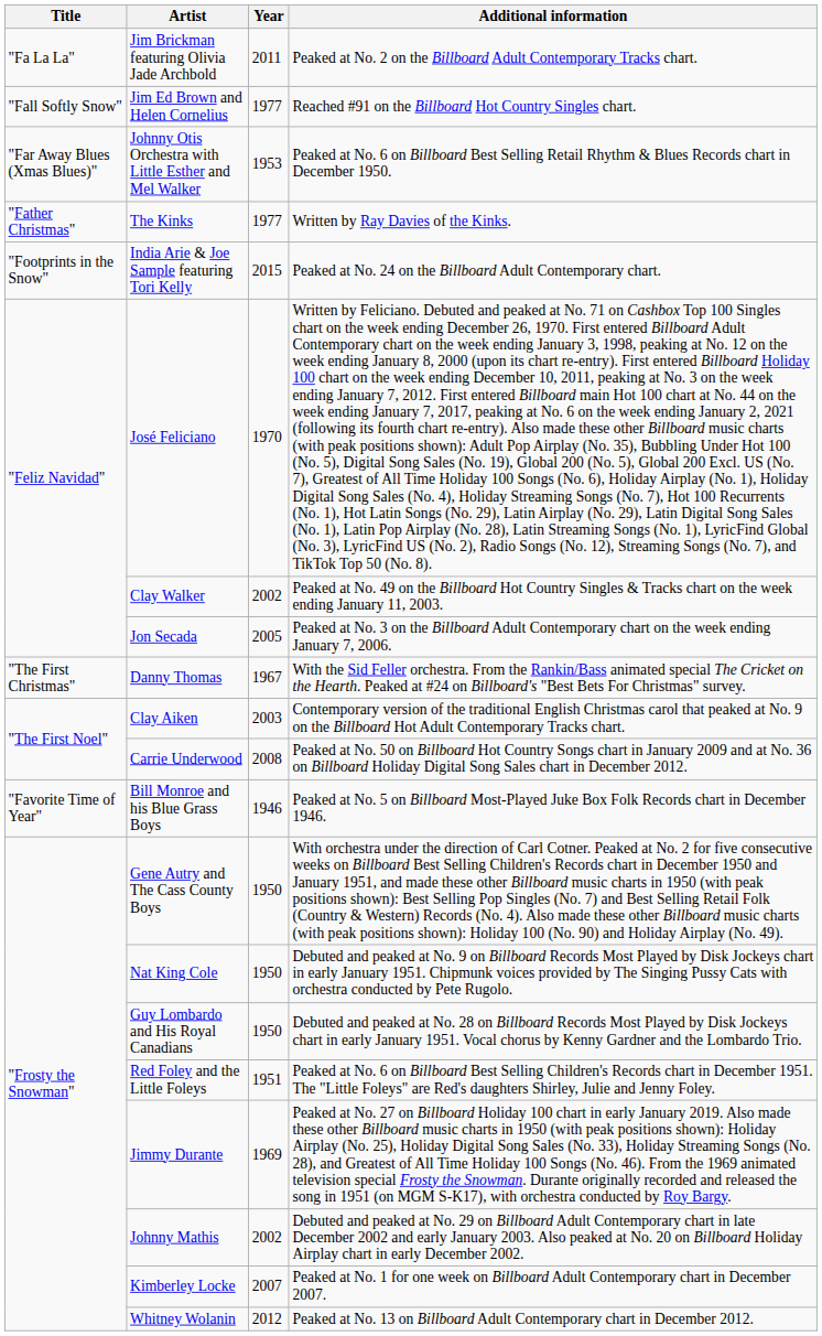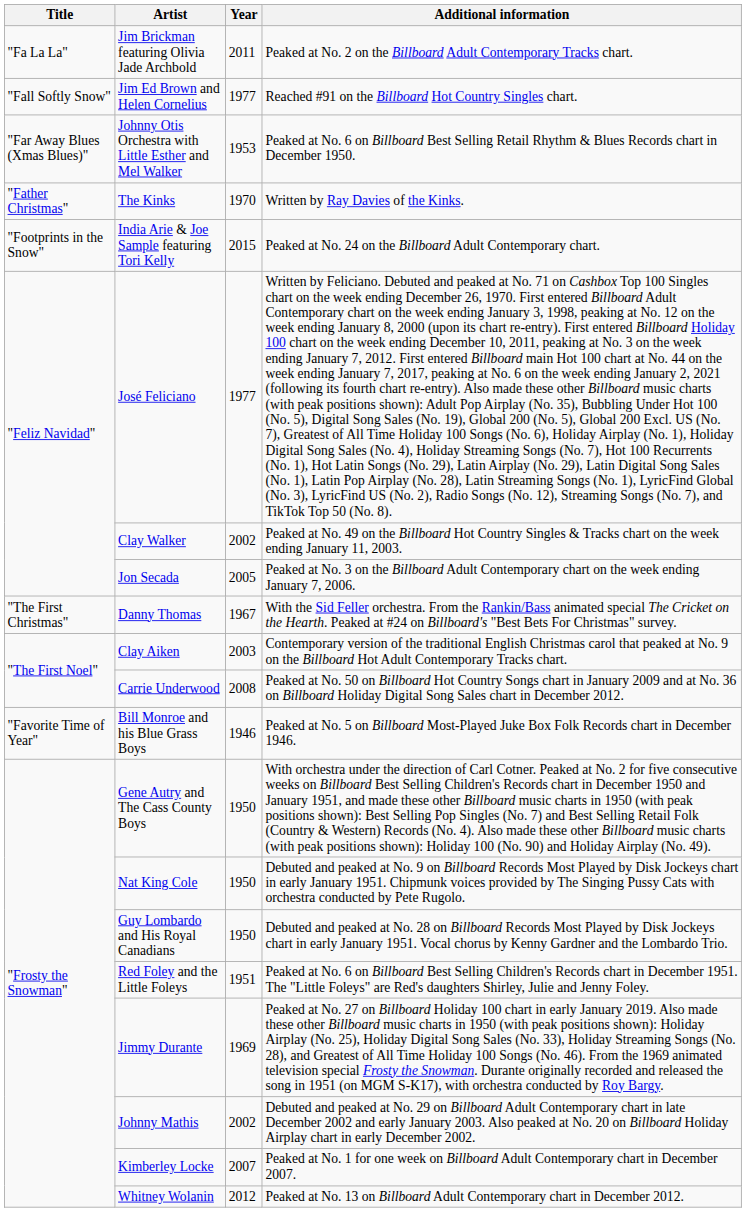The Kinks | Year: 1977 -> 1970
José Feliciano | Year: 1970 -> 1977
